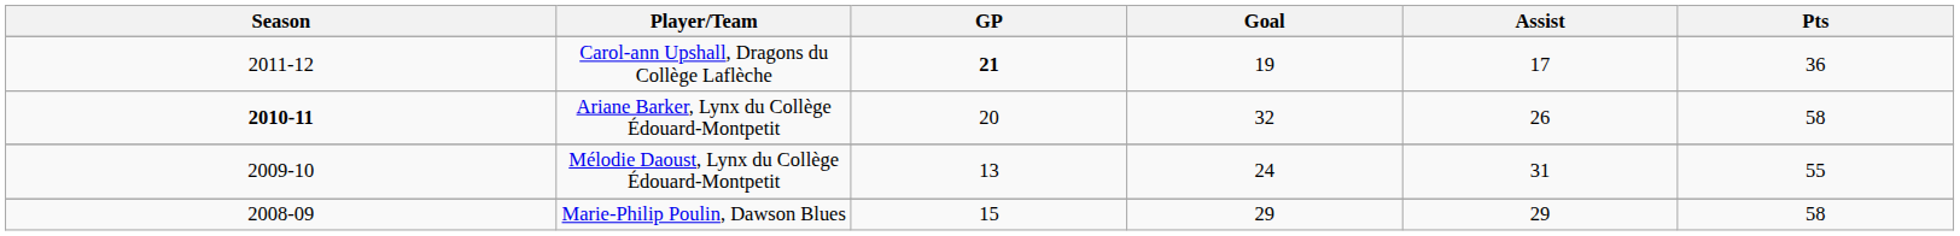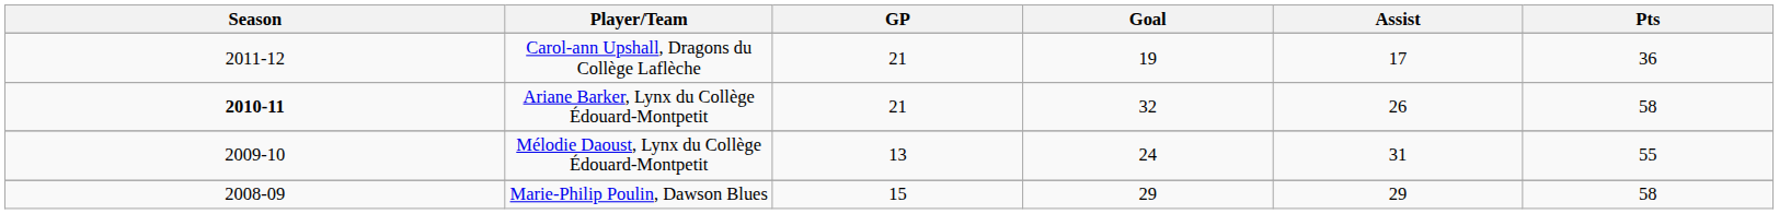Carol-ann Upshall, Dragons du Collège Laflèche | GP: bold -> normal
Ariane Barker, Lynx du Collège Édouard-Montpetit | GP: 20 -> 21
